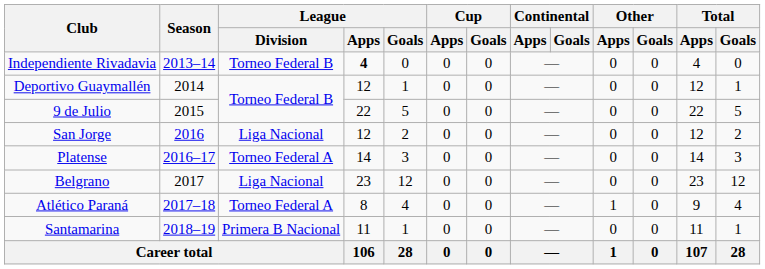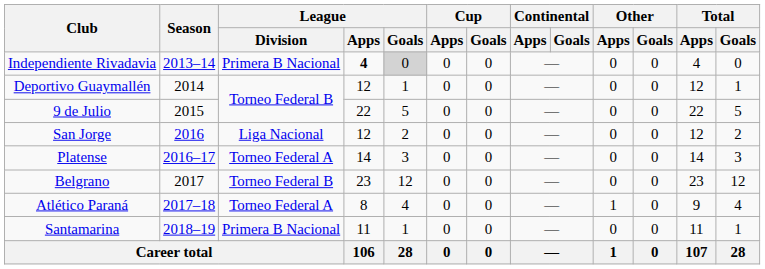Independiente Rivadavia | League / Division: Torneo Federal B -> Primera B Nacional
Independiente Rivadavia | League / Goals: no background -> lightgrey background
Belgrano | League / Division: Liga Nacional -> Torneo Federal B
